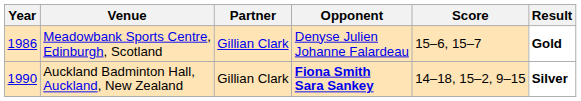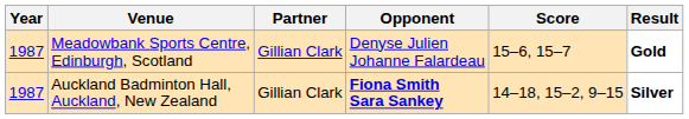Meadowbank Sports Centre, Edinburgh, Scotland | Year: 1986 -> 1987
Auckland Badminton Hall, Auckland, New Zealand | Year: 1990 -> 1987
